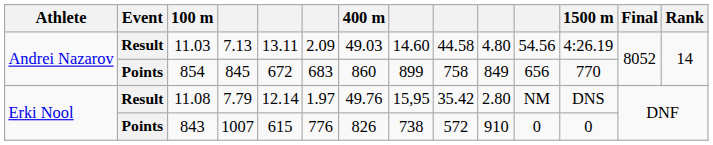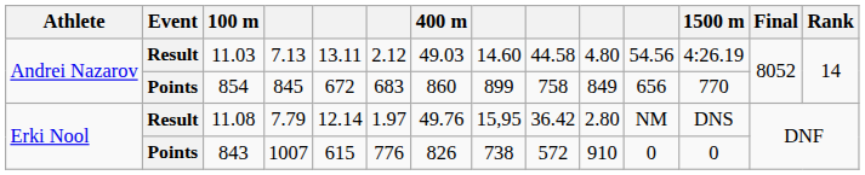11.03 | column 6: 2.09 -> 2.12
11.08 | column 9: 35.42 -> 36.42
